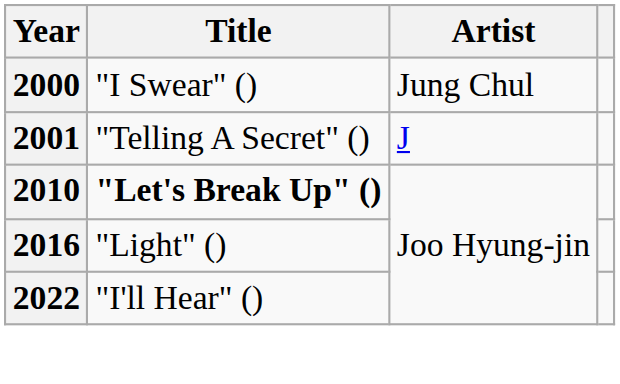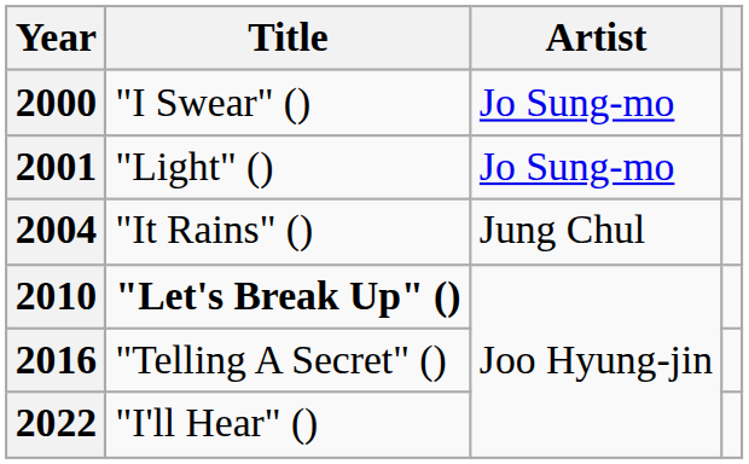2000 | Artist: Jung Chul -> Jo Sung-mo
2001 | Title: "Telling A Secret" () -> "Light" ()
2001 | Artist: J -> Jo Sung-mo
+ row: 2004 | "It Rains" () | Jung Chul
2016 | Title: "Light" () -> "Telling A Secret" ()
